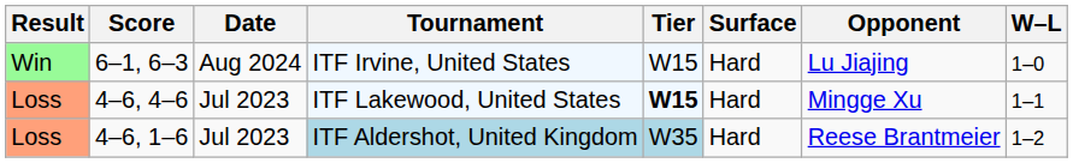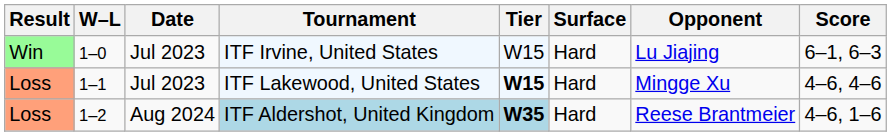columns swapped: W–L <-> Score
ITF Irvine, United States | Date: Aug 2024 -> Jul 2023
ITF Aldershot, United Kingdom | Date: Jul 2023 -> Aug 2024
ITF Aldershot, United Kingdom | Tier: normal -> bold
